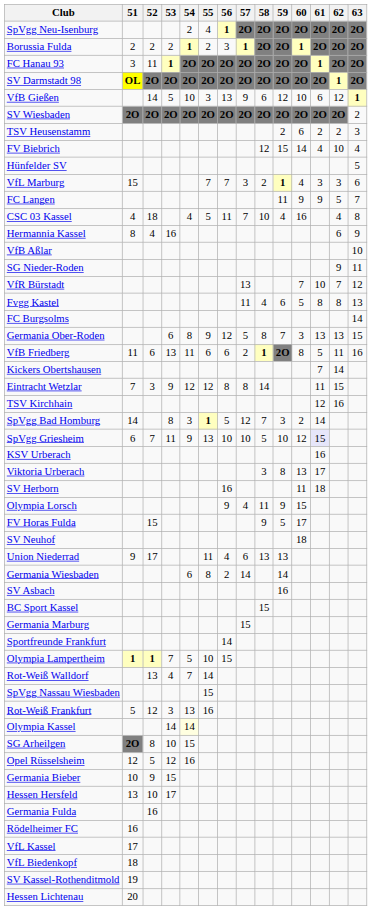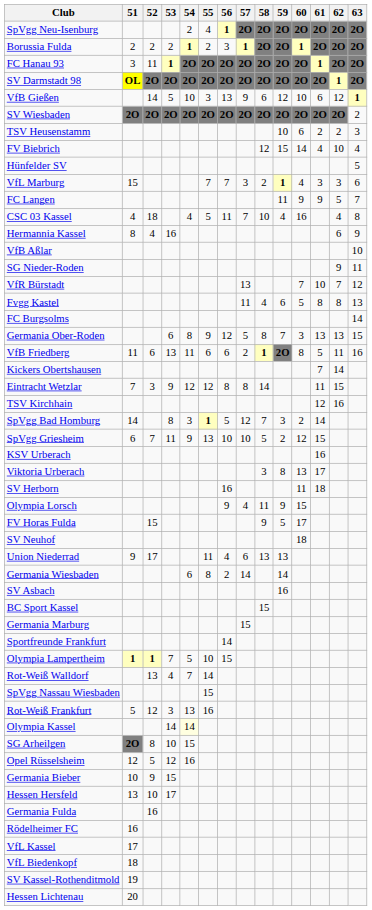TSV Heusenstamm | 59: 2 -> 10
SpVgg Griesheim | 59: 10 -> 2
SpVgg Griesheim | 61: lavender background -> no background
